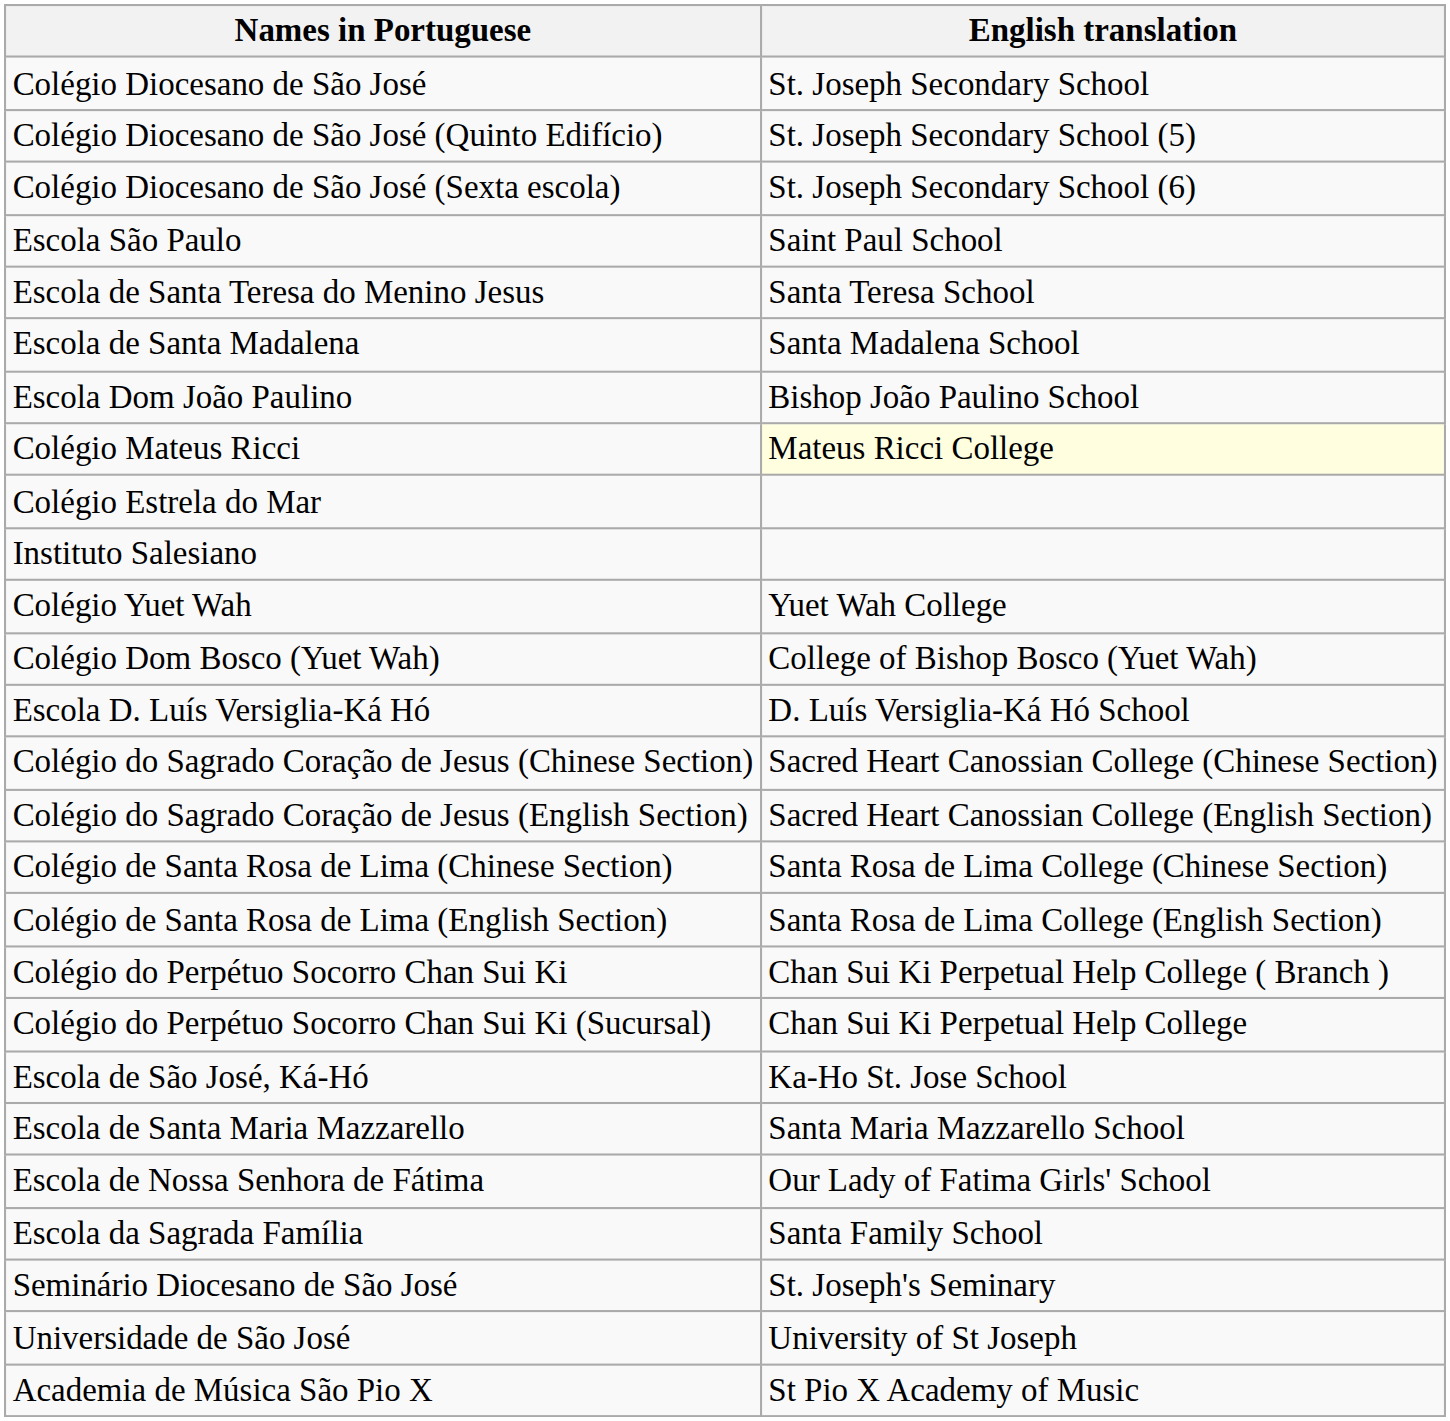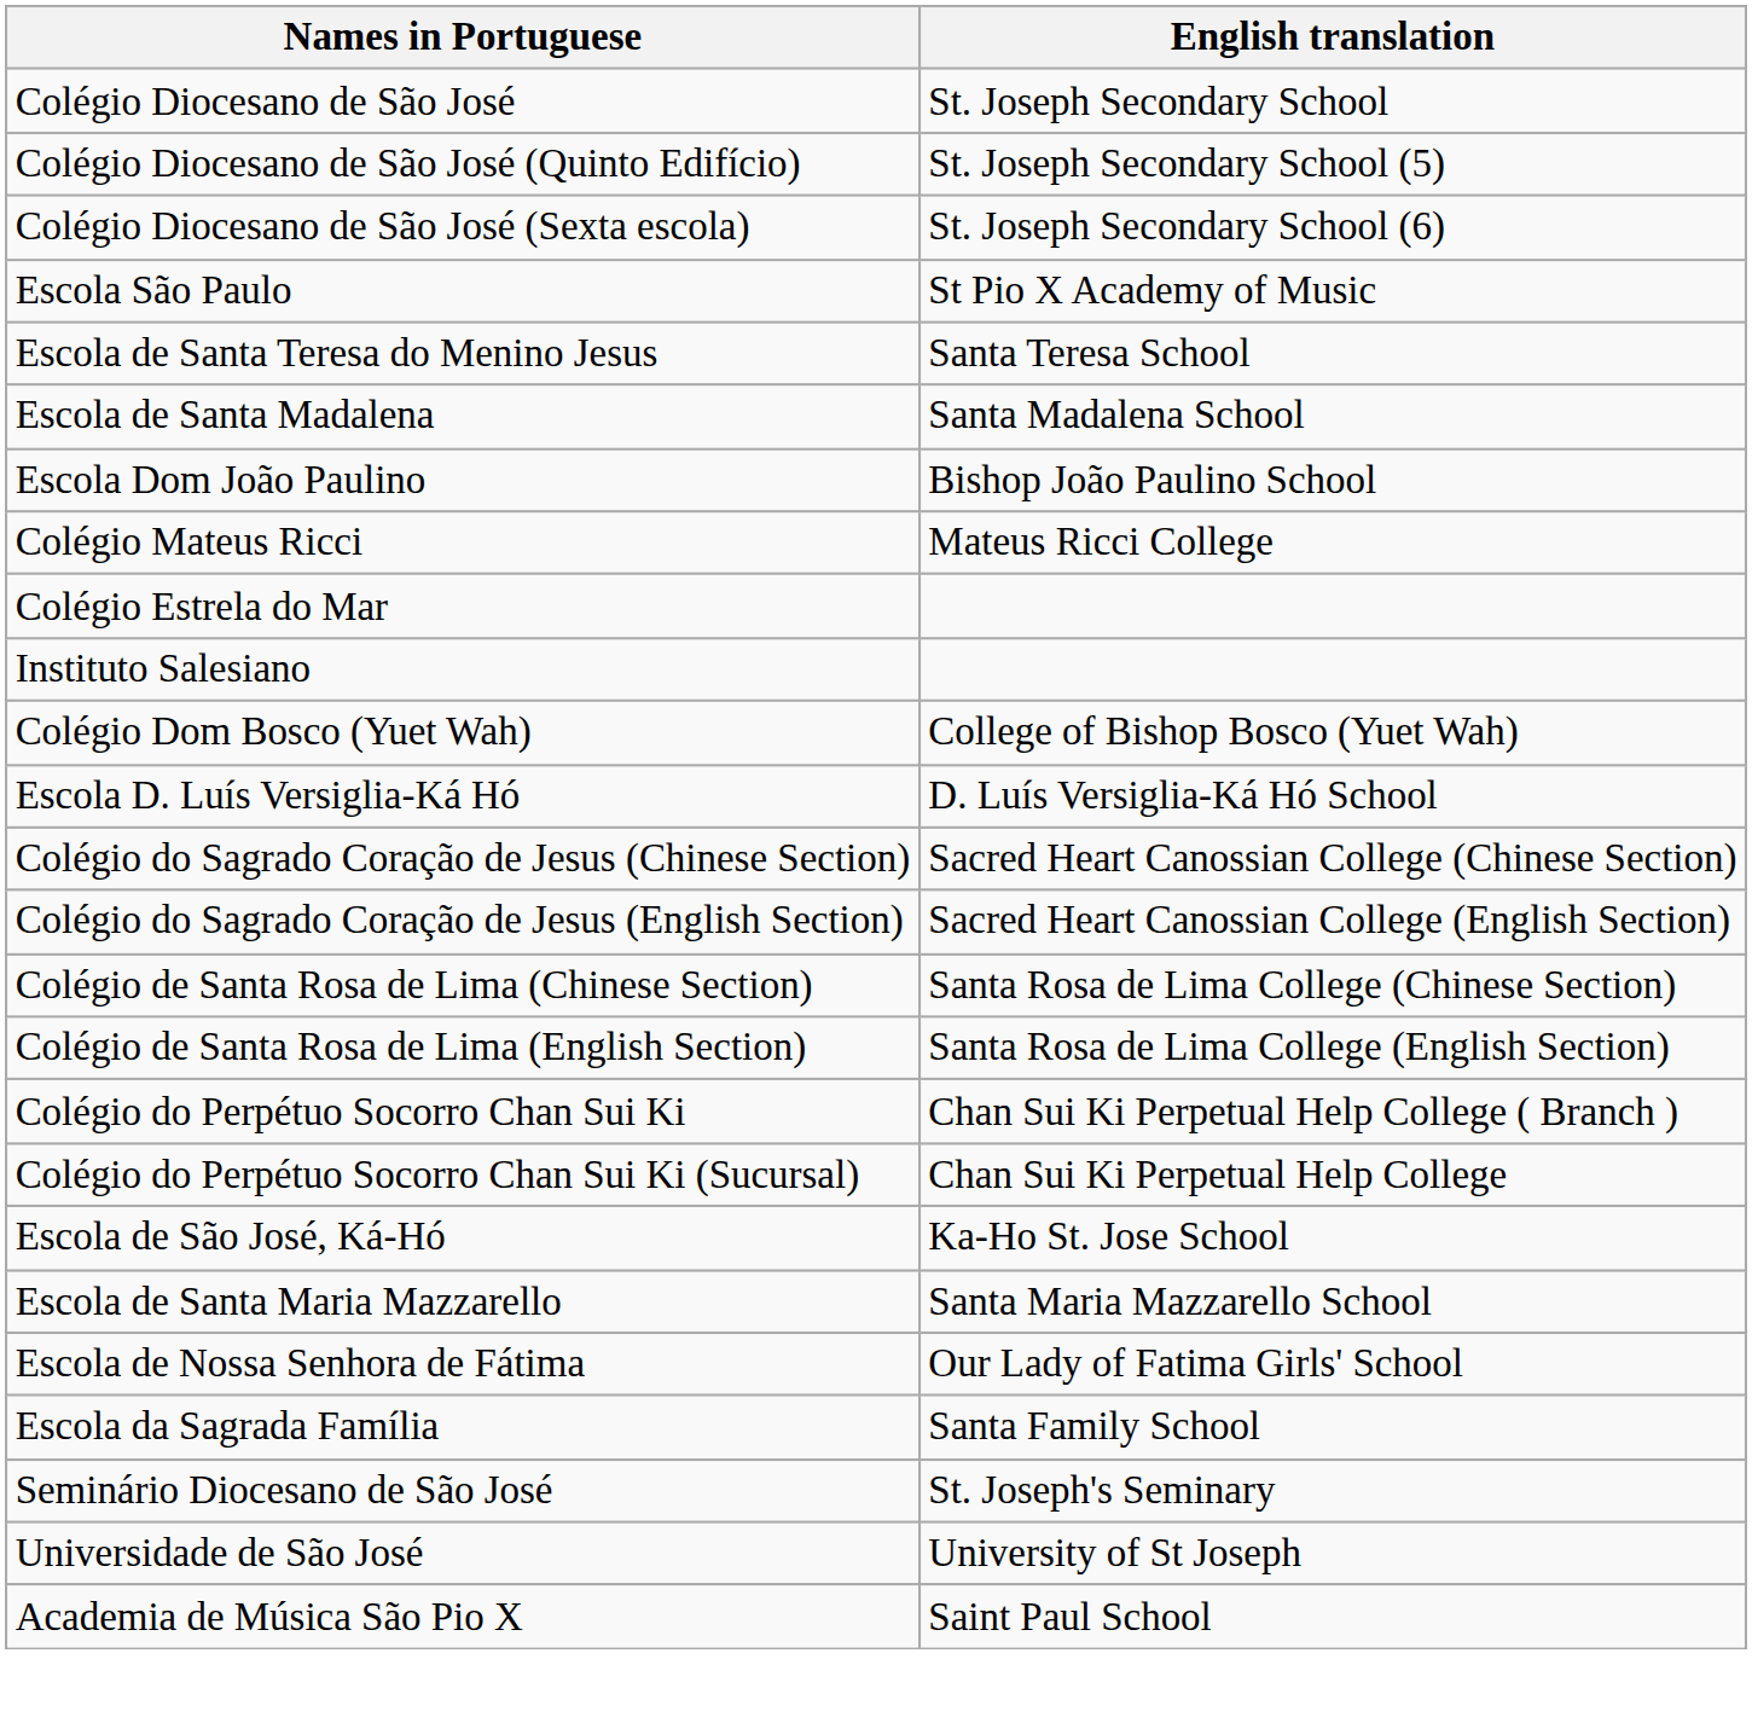Escola São Paulo | English translation: Saint Paul School -> St Pio X Academy of Music
Colégio Mateus Ricci | English translation: lightyellow background -> no background
- row: Colégio Yuet Wah | Yuet Wah College
Academia de Música São Pio X | English translation: St Pio X Academy of Music -> Saint Paul School
